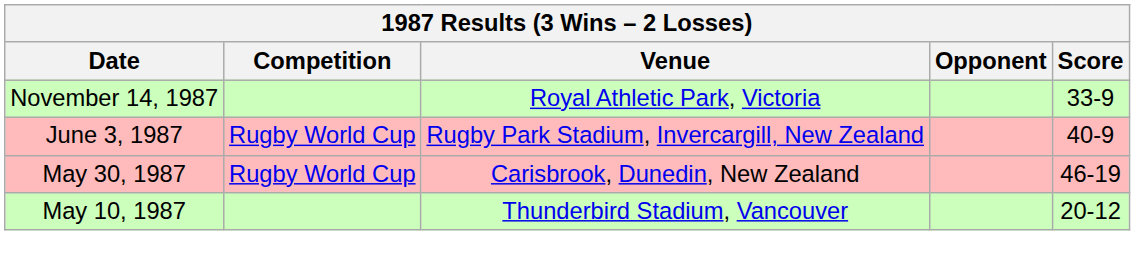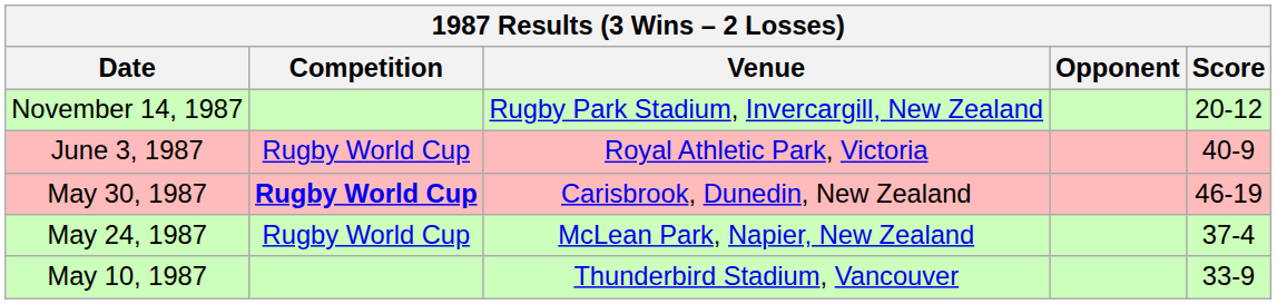November 14, 1987 | Venue: Royal Athletic Park, Victoria -> Rugby Park Stadium, Invercargill, New Zealand
November 14, 1987 | Score: 33-9 -> 20-12
June 3, 1987 | Venue: Rugby Park Stadium, Invercargill, New Zealand -> Royal Athletic Park, Victoria
May 30, 1987 | Competition: normal -> bold
+ row: May 24, 1987 | Rugby World Cup | McLean Park, Napier, New Zealand | 37-4
May 10, 1987 | Score: 20-12 -> 33-9
